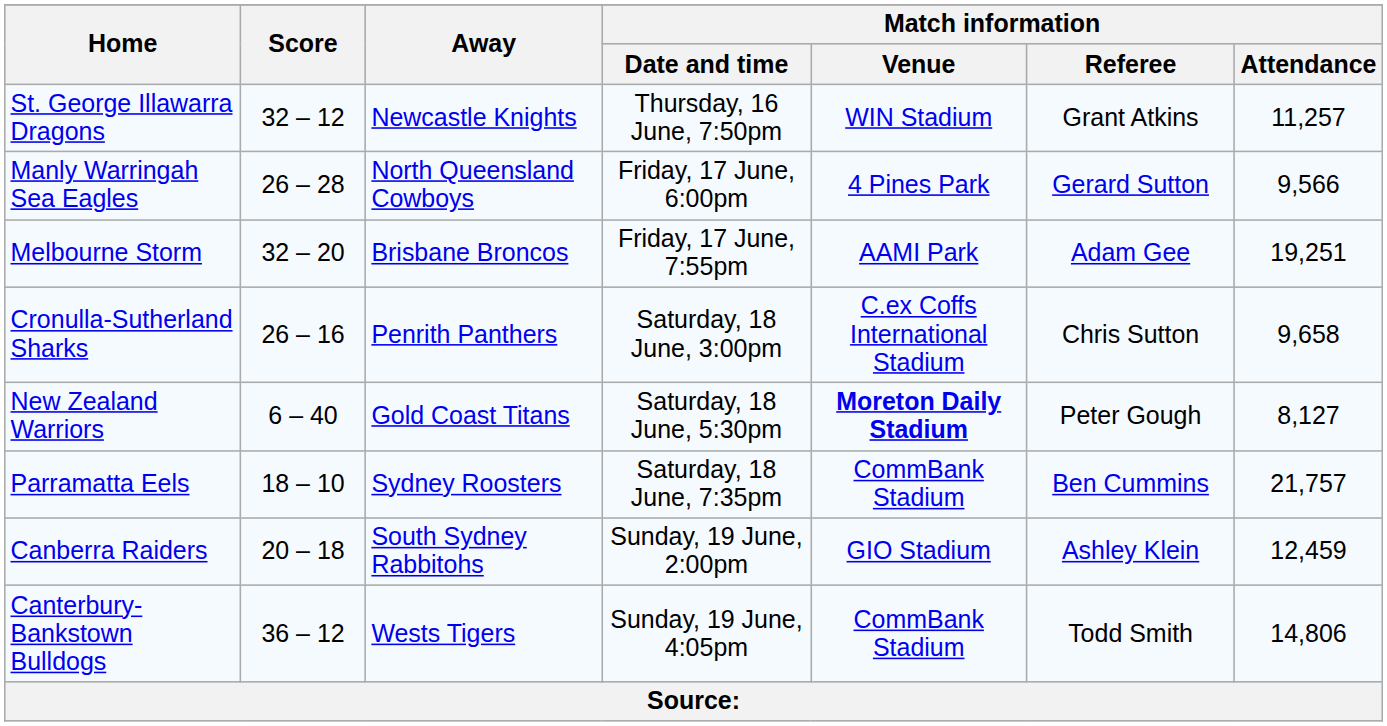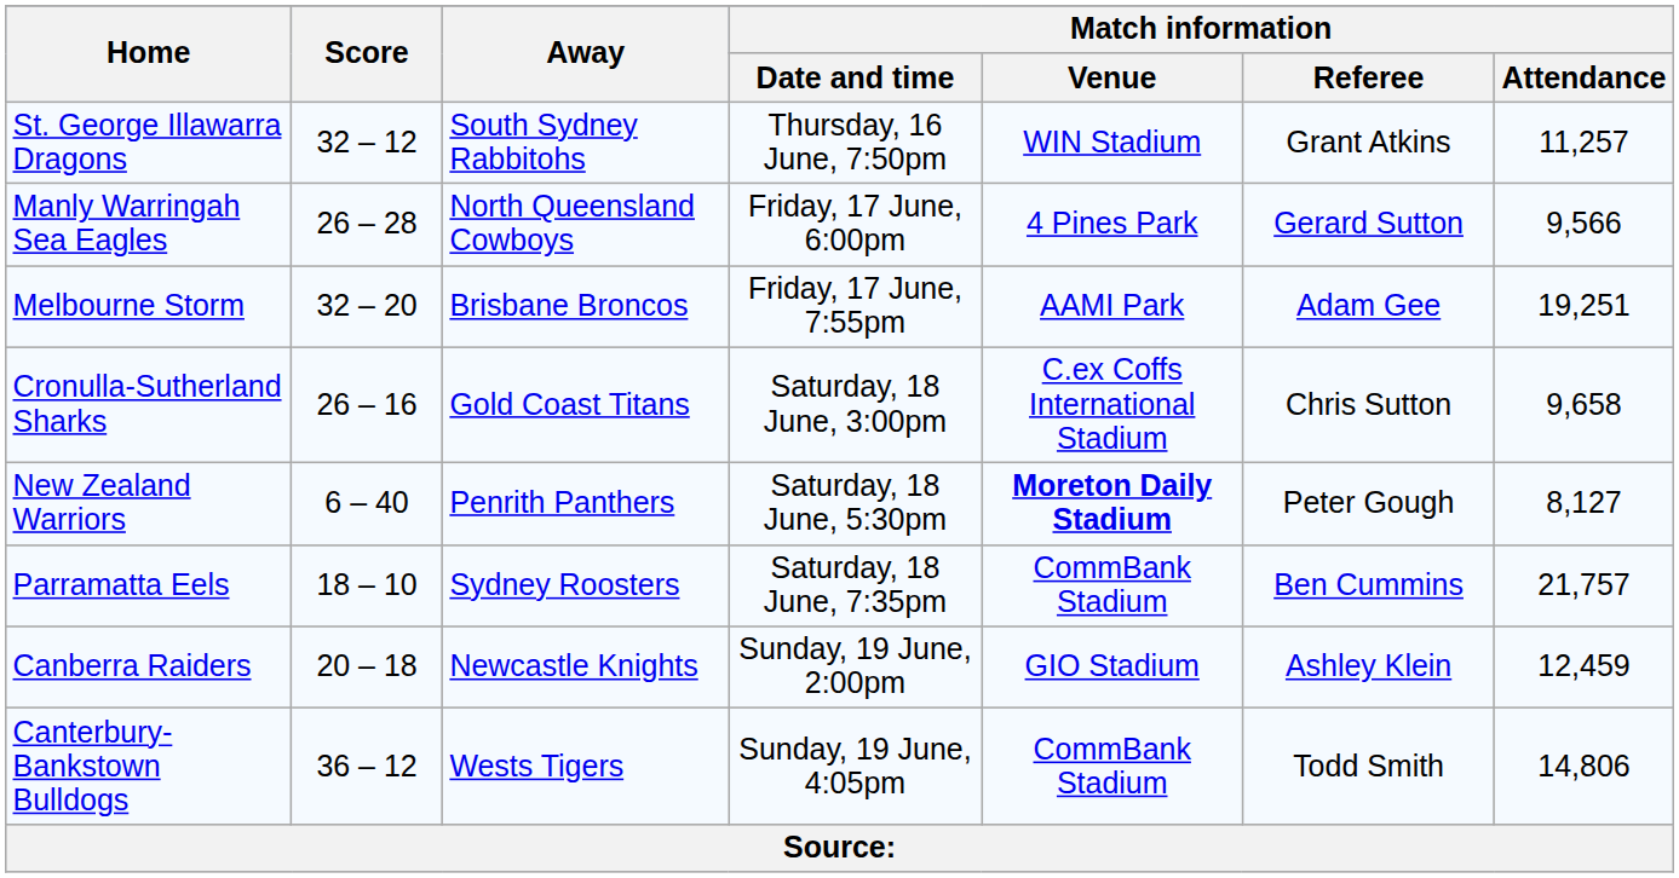St. George Illawarra Dragons | Away: Newcastle Knights -> South Sydney Rabbitohs
Cronulla-Sutherland Sharks | Away: Penrith Panthers -> Gold Coast Titans
New Zealand Warriors | Away: Gold Coast Titans -> Penrith Panthers
Canberra Raiders | Away: South Sydney Rabbitohs -> Newcastle Knights
